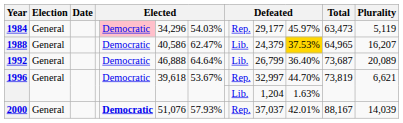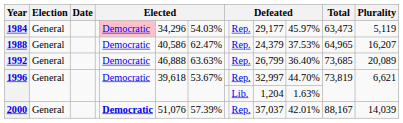1988 | column 9: Lib. -> Rep.
1988 | column 11: gold background -> no background
1992 | column 7: 64.64% -> 63.63%
1992 | column 9: Lib. -> Rep.
1992 | Total: 73,687 -> 73,685
2000 | column 7: 57.93% -> 57.39%
